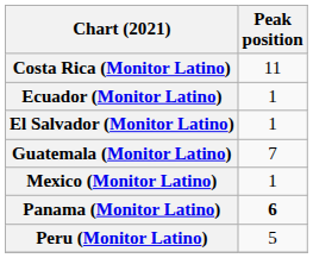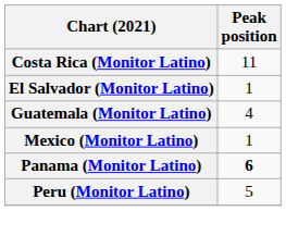- row: Ecuador (Monitor Latino) | 1
Guatemala (Monitor Latino) | Peak position: 7 -> 4
